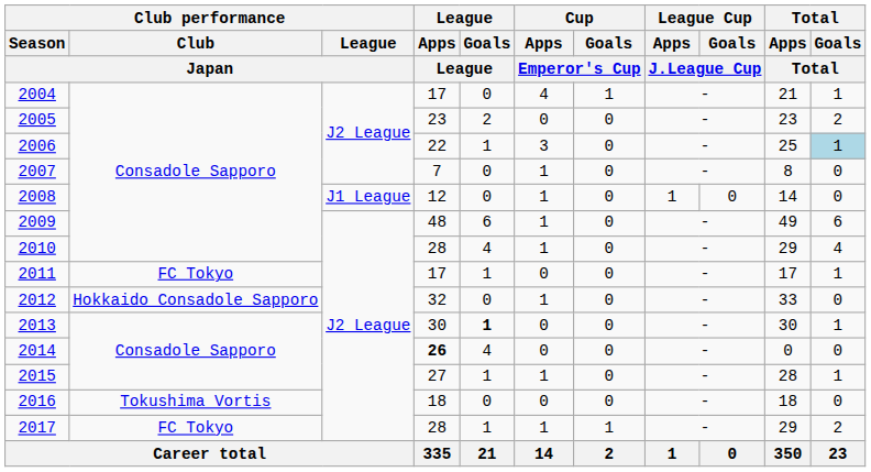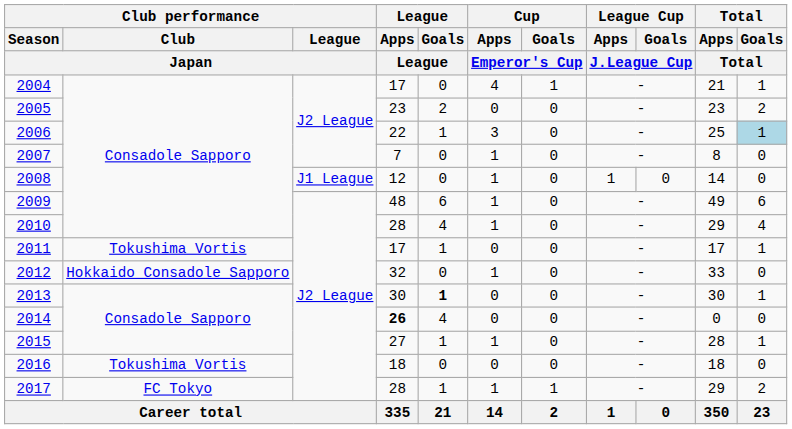2011 | Club performance / Club / Japan: FC Tokyo -> Tokushima Vortis
